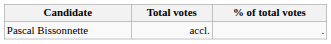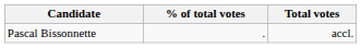columns swapped: Total votes <-> % of total votes
